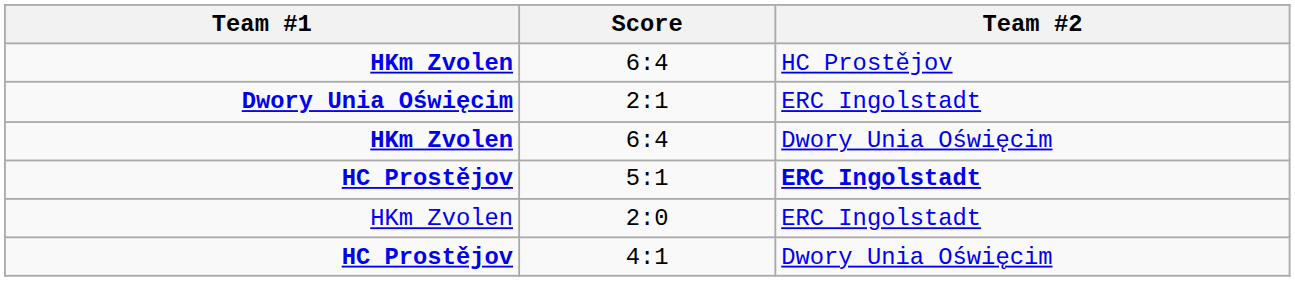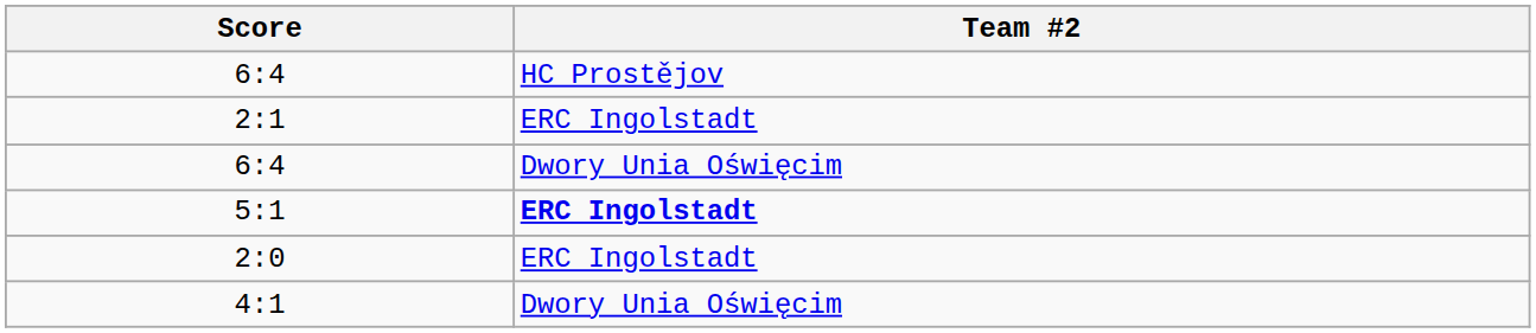- column: Team #1 | HKm Zvolen | Dwory Unia Oświęcim | HKm Zvolen | HC Prostějov | HKm Zvolen | HC Prostějov
